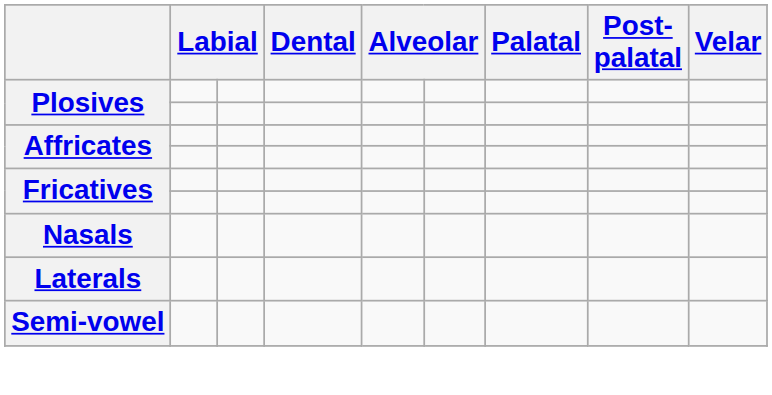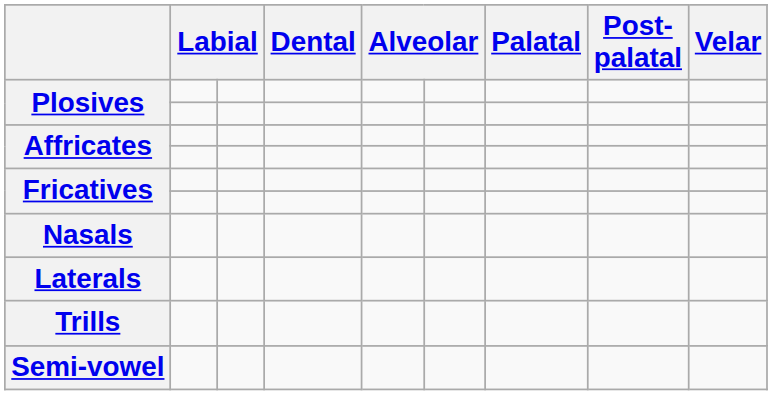+ row: Trills
